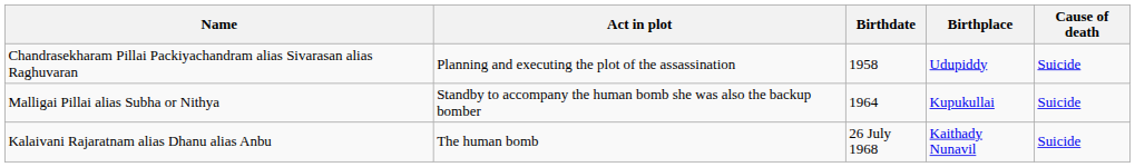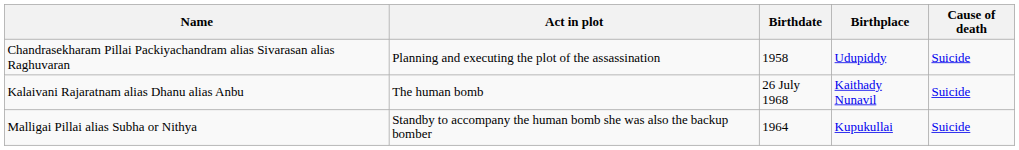rows swapped: Malligai Pillai alias Subha or Nithya <-> Kalaivani Rajaratnam alias Dhanu alias Anbu
